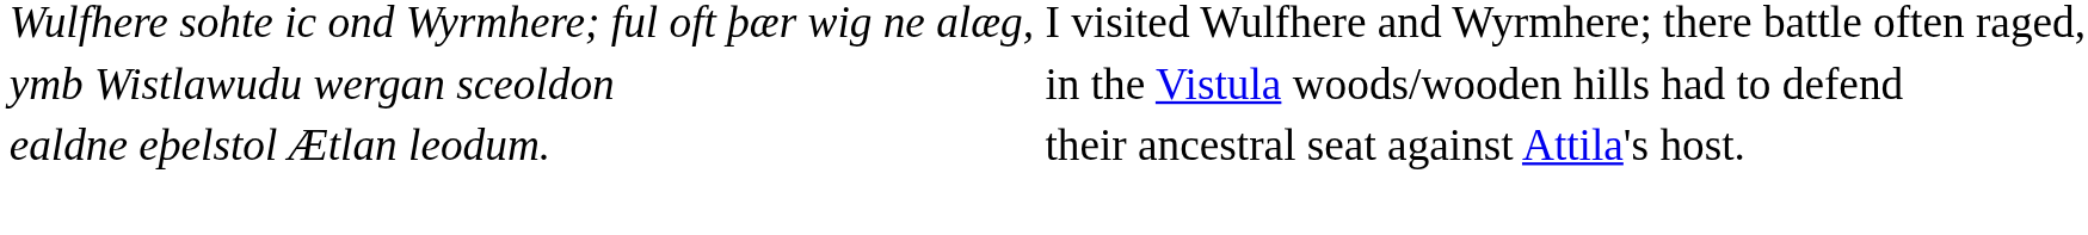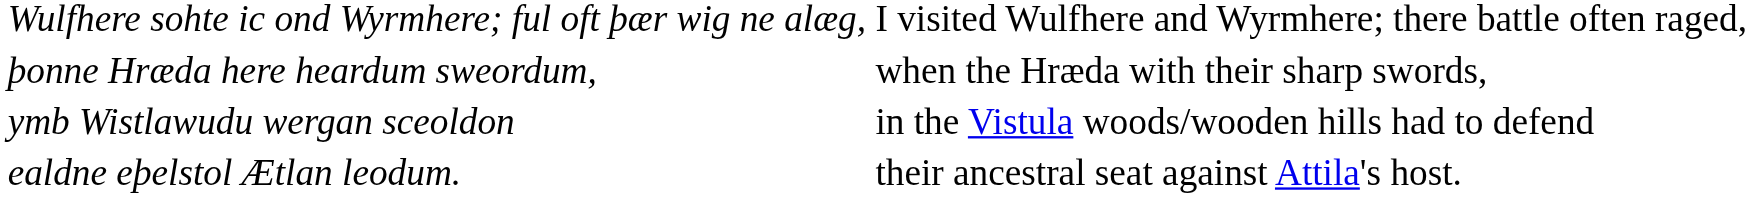+ row: þonne Hræda here heardum sweordum, | when the Hræda with their sharp swords,
